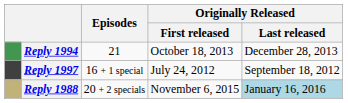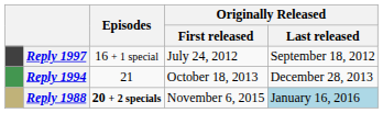rows swapped: Reply 1997 <-> Reply 1994
Reply 1988 | Episodes: normal -> bold
